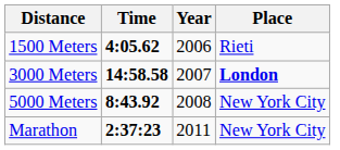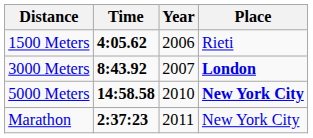3000 Meters | Time: 14:58.58 -> 8:43.92
5000 Meters | Time: 8:43.92 -> 14:58.58
5000 Meters | Year: 2008 -> 2010
5000 Meters | Place: normal -> bold
